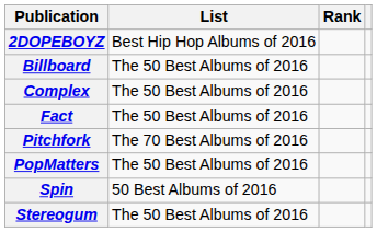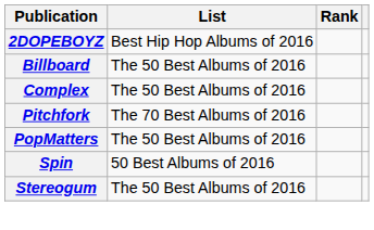- row: Fact | The 50 Best Albums of 2016
